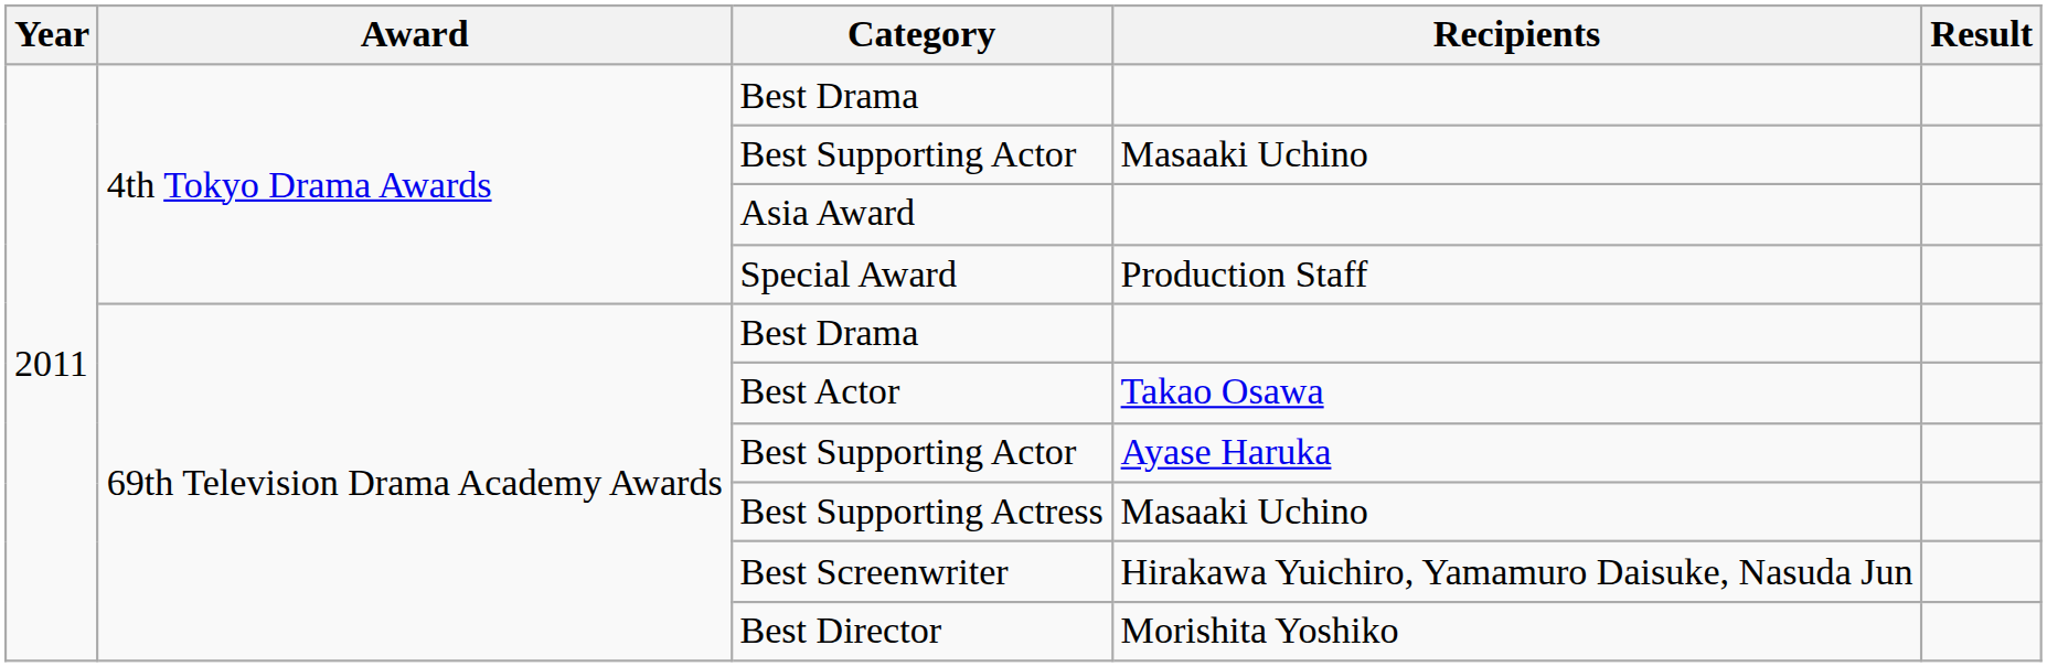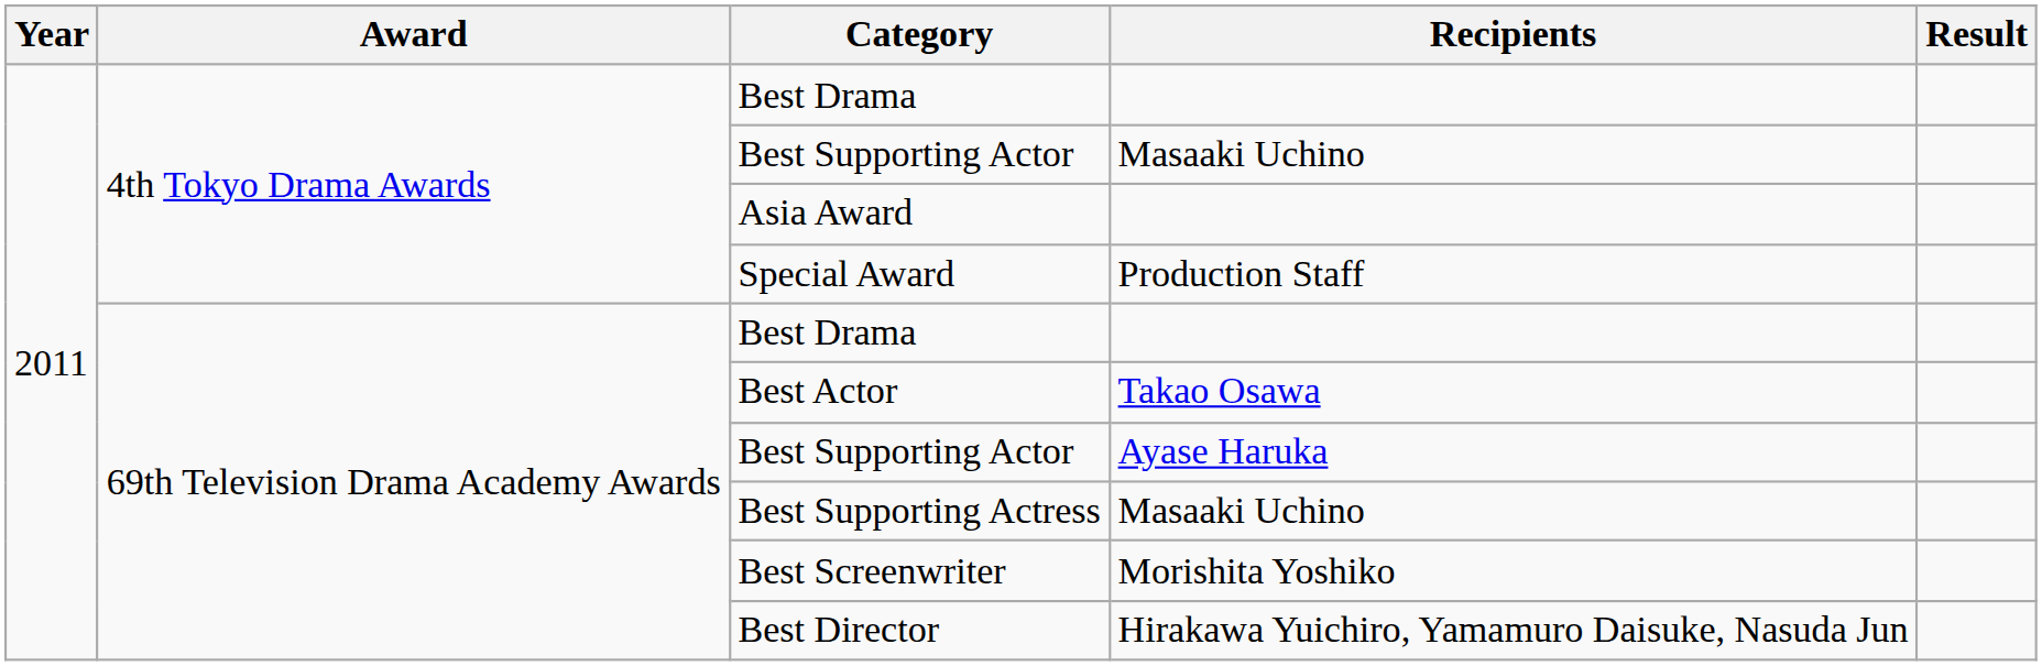Best Screenwriter | Recipients: Hirakawa Yuichiro, Yamamuro Daisuke, Nasuda Jun -> Morishita Yoshiko
Best Director | Recipients: Morishita Yoshiko -> Hirakawa Yuichiro, Yamamuro Daisuke, Nasuda Jun
